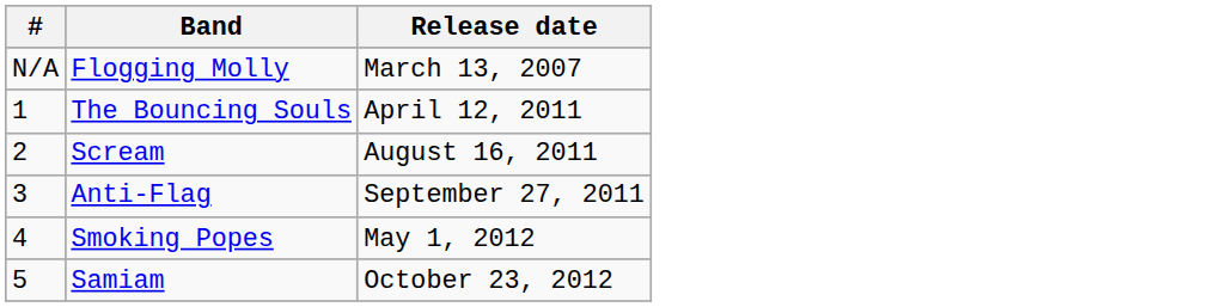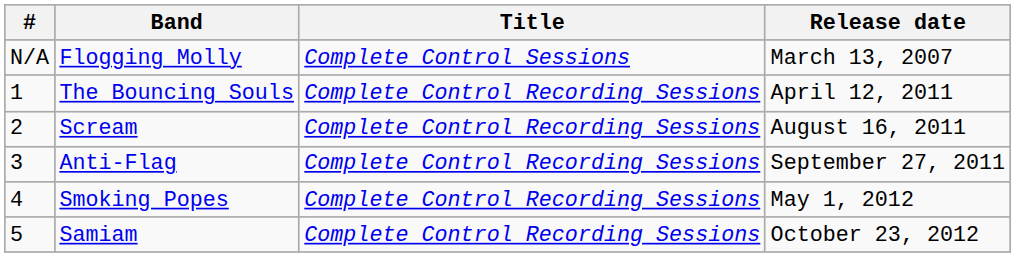+ column: Title | Complete Control Sessions | Complete Control Recording Sessions | Complete Control Recording Sessions | Complete Control Recording Sessions | Complete Control Recording Sessions | Complete Control Recording Sessions
